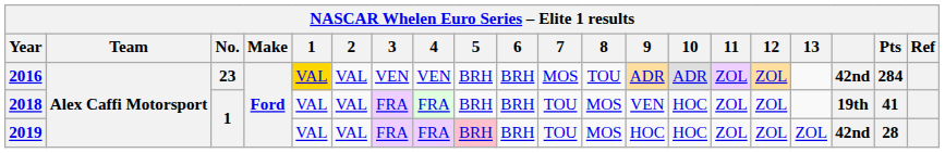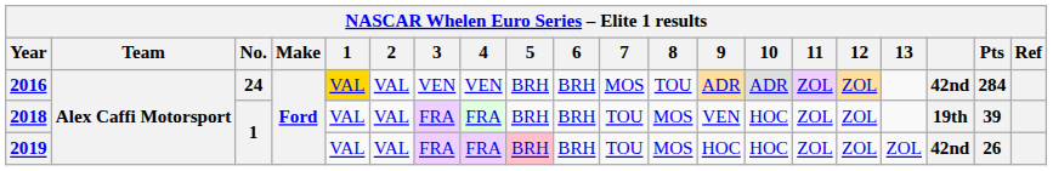2016 | No.: 23 -> 24
2018 | Pts: 41 -> 39
2019 | Pts: 28 -> 26
